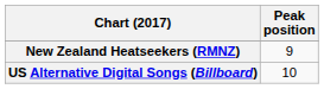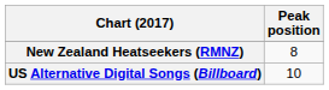New Zealand Heatseekers (RMNZ) | Peak position: 9 -> 8
